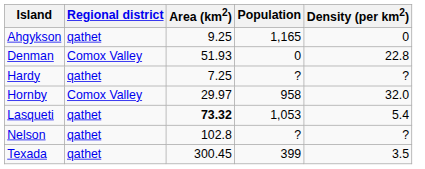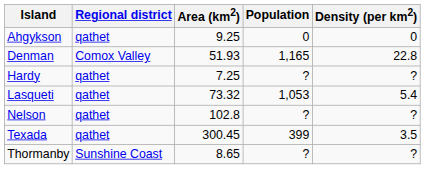Ahgykson | Population: 1,165 -> 0
Denman | Population: 0 -> 1,165
- row: Hornby | Comox Valley | 29.97 | 958 | 32.0
Lasqueti | Area (km2): bold -> normal
+ row: Thormanby | Sunshine Coast | 8.65 | ? | ?
